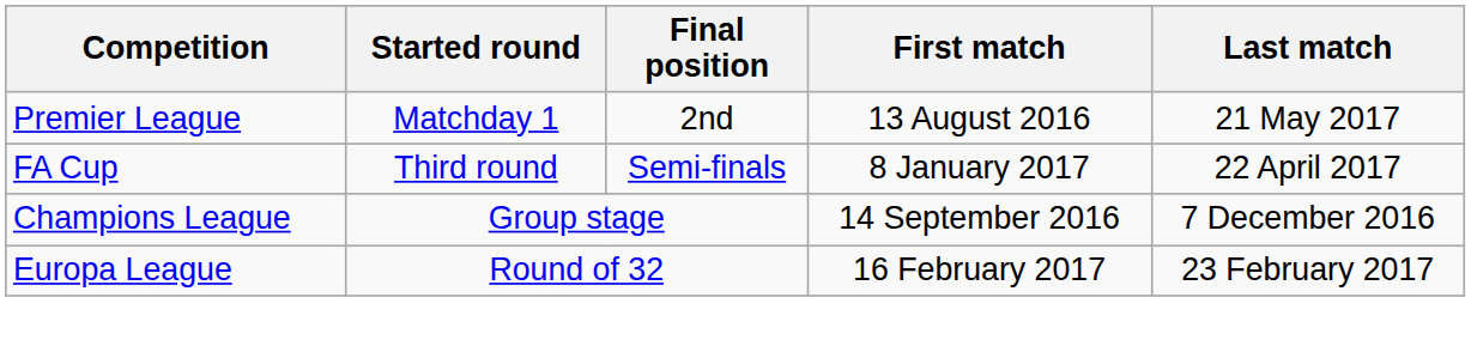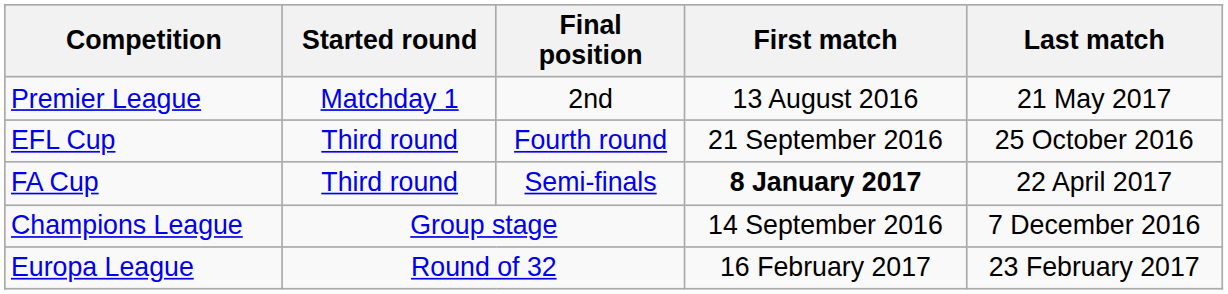+ row: EFL Cup | Third round | Fourth round | 21 September 2016 | 25 October 2016
FA Cup | First match: normal -> bold
